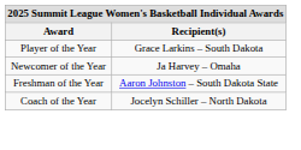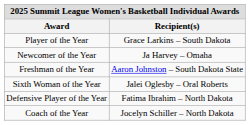+ row: Sixth Woman of the Year | Jalei Oglesby – Oral Roberts
+ row: Defensive Player of the Year | Fatima Ibrahim – North Dakota
